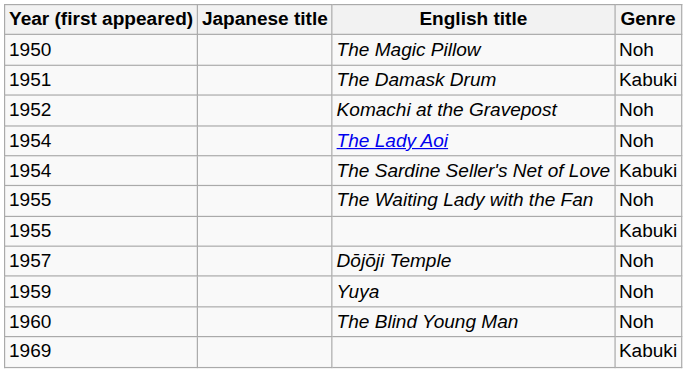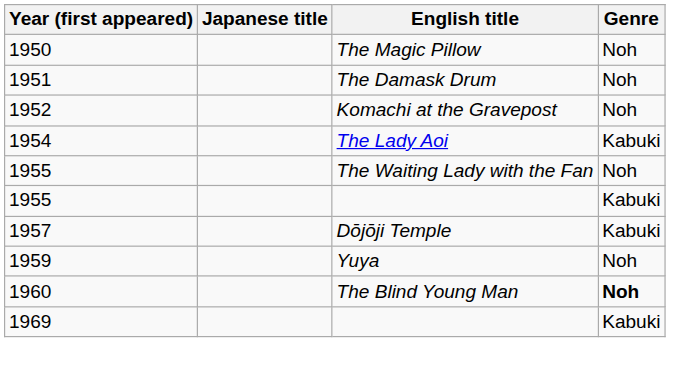The Damask Drum | Genre: Kabuki -> Noh
The Lady Aoi | Genre: Noh -> Kabuki
- row: 1954 | The Sardine Seller's Net of Love | Kabuki
Dōjōji Temple | Genre: Noh -> Kabuki
The Blind Young Man | Genre: normal -> bold
